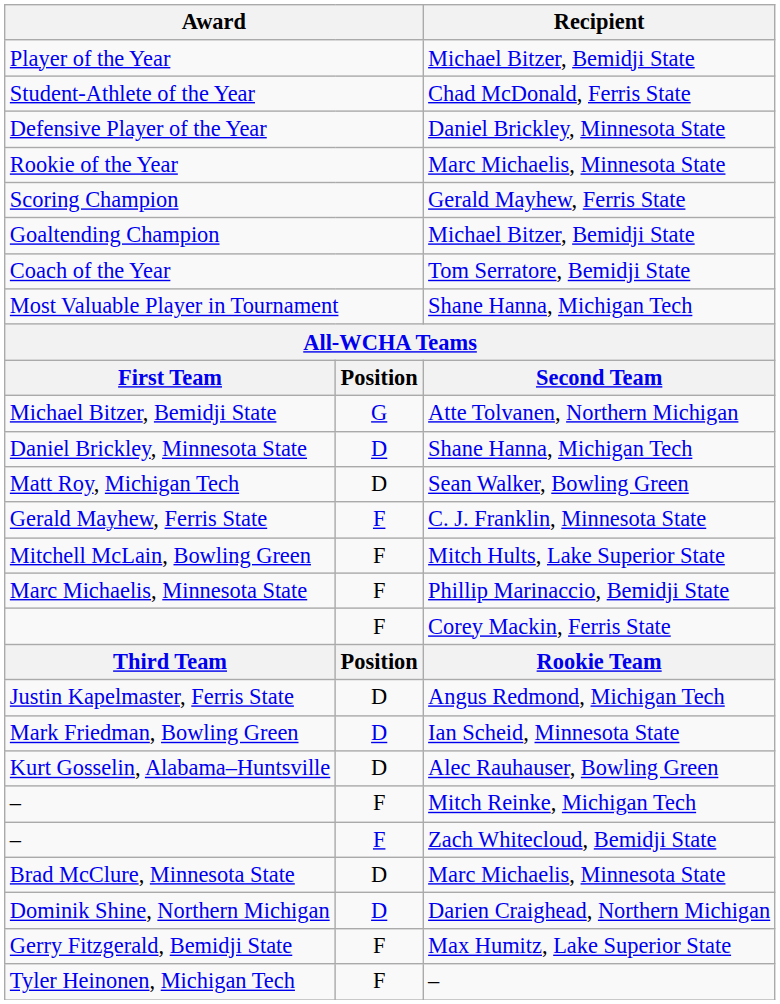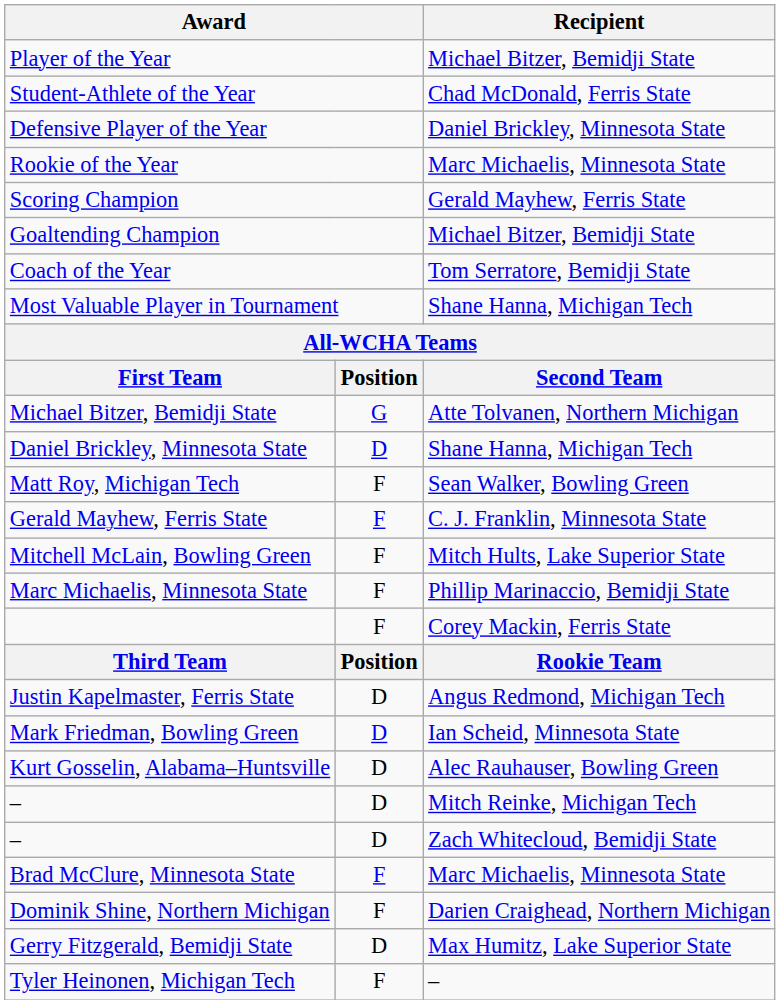Matt Roy, Michigan Tech | column 2: D -> F
– / Mitch Reinke, Michigan Tech | column 2: F -> D
– / Zach Whitecloud, Bemidji State | column 2: F -> D
Brad McClure, Minnesota State | column 2: D -> F
Dominik Shine, Northern Michigan | column 2: D -> F
Gerry Fitzgerald, Bemidji State | column 2: F -> D
